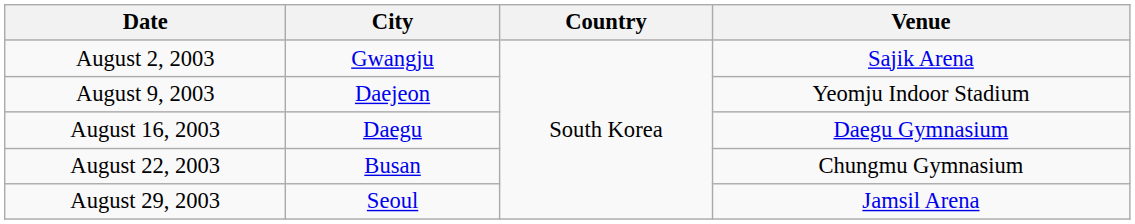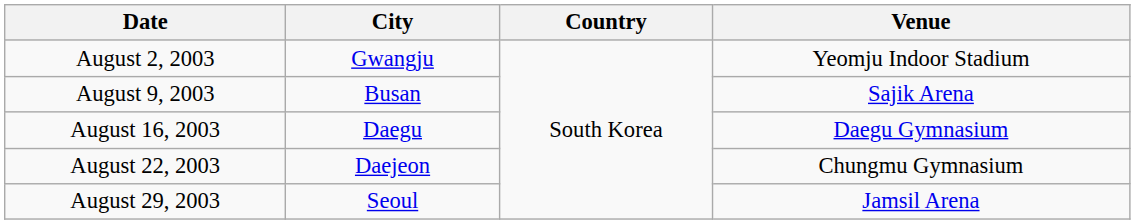August 2, 2003 | Venue: Sajik Arena -> Yeomju Indoor Stadium
August 9, 2003 | City: Daejeon -> Busan
August 9, 2003 | Venue: Yeomju Indoor Stadium -> Sajik Arena
August 22, 2003 | City: Busan -> Daejeon
